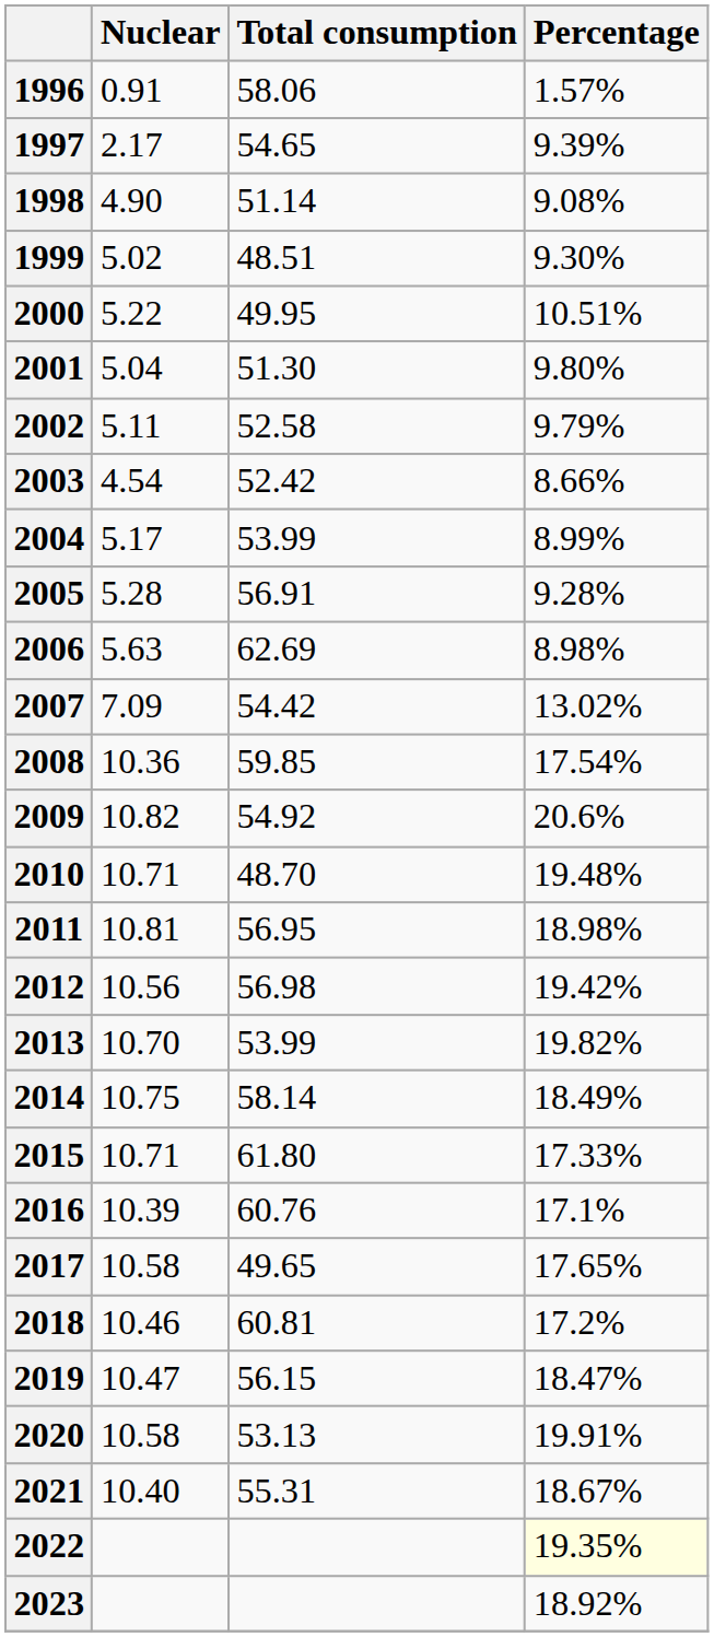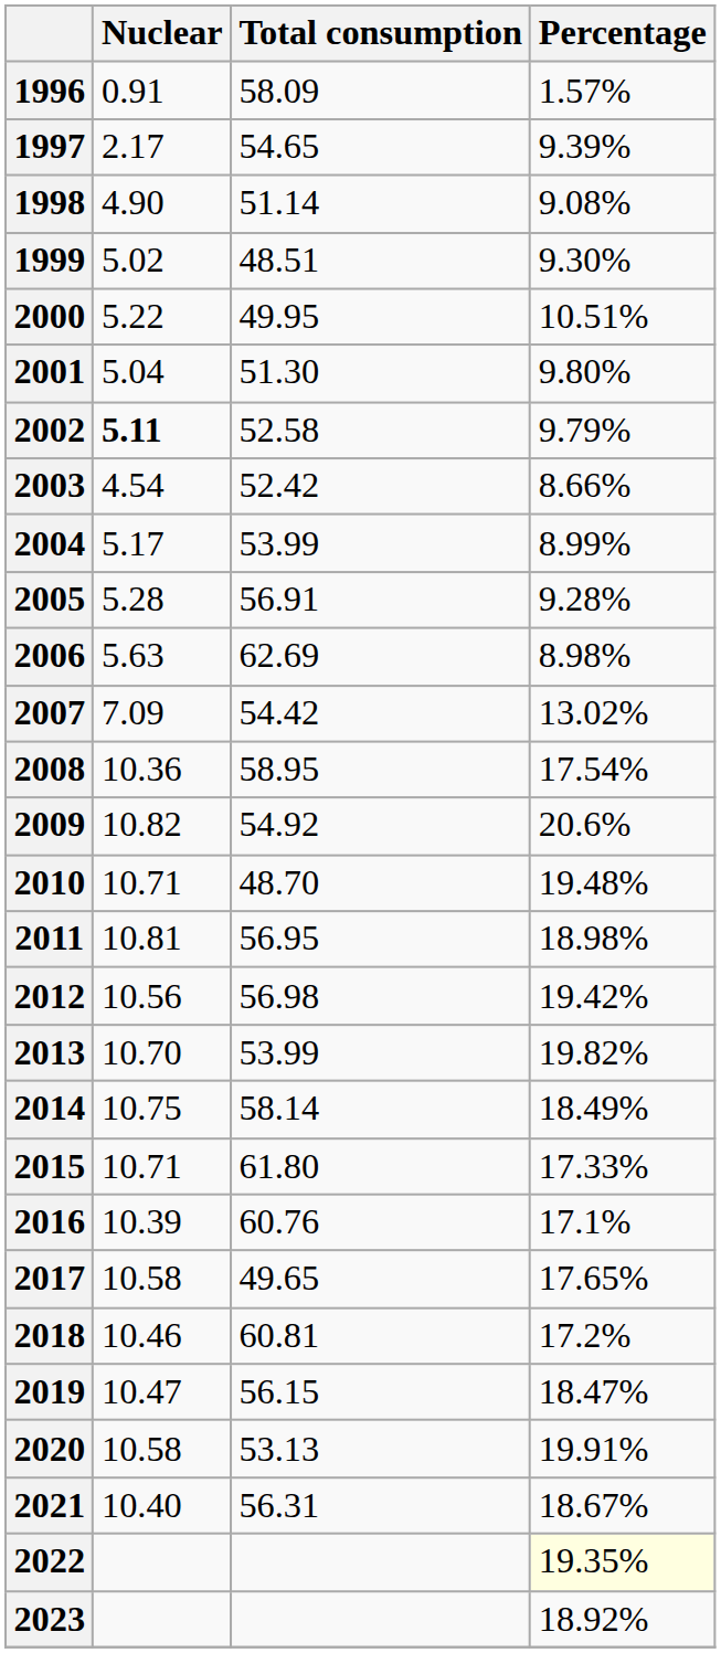1996 | Total consumption: 58.06 -> 58.09
2002 | Nuclear: normal -> bold
2008 | Total consumption: 59.85 -> 58.95
2021 | Total consumption: 55.31 -> 56.31
